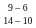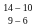rows swapped: 9 – 6 <-> 14 – 10
